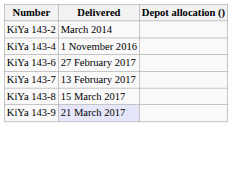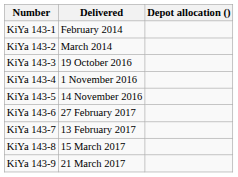+ row: KiYa 143-1 | February 2014
+ row: KiYa 143-3 | 19 October 2016
+ row: KiYa 143-5 | 14 November 2016
KiYa 143-9 | Delivered: lavender background -> no background
